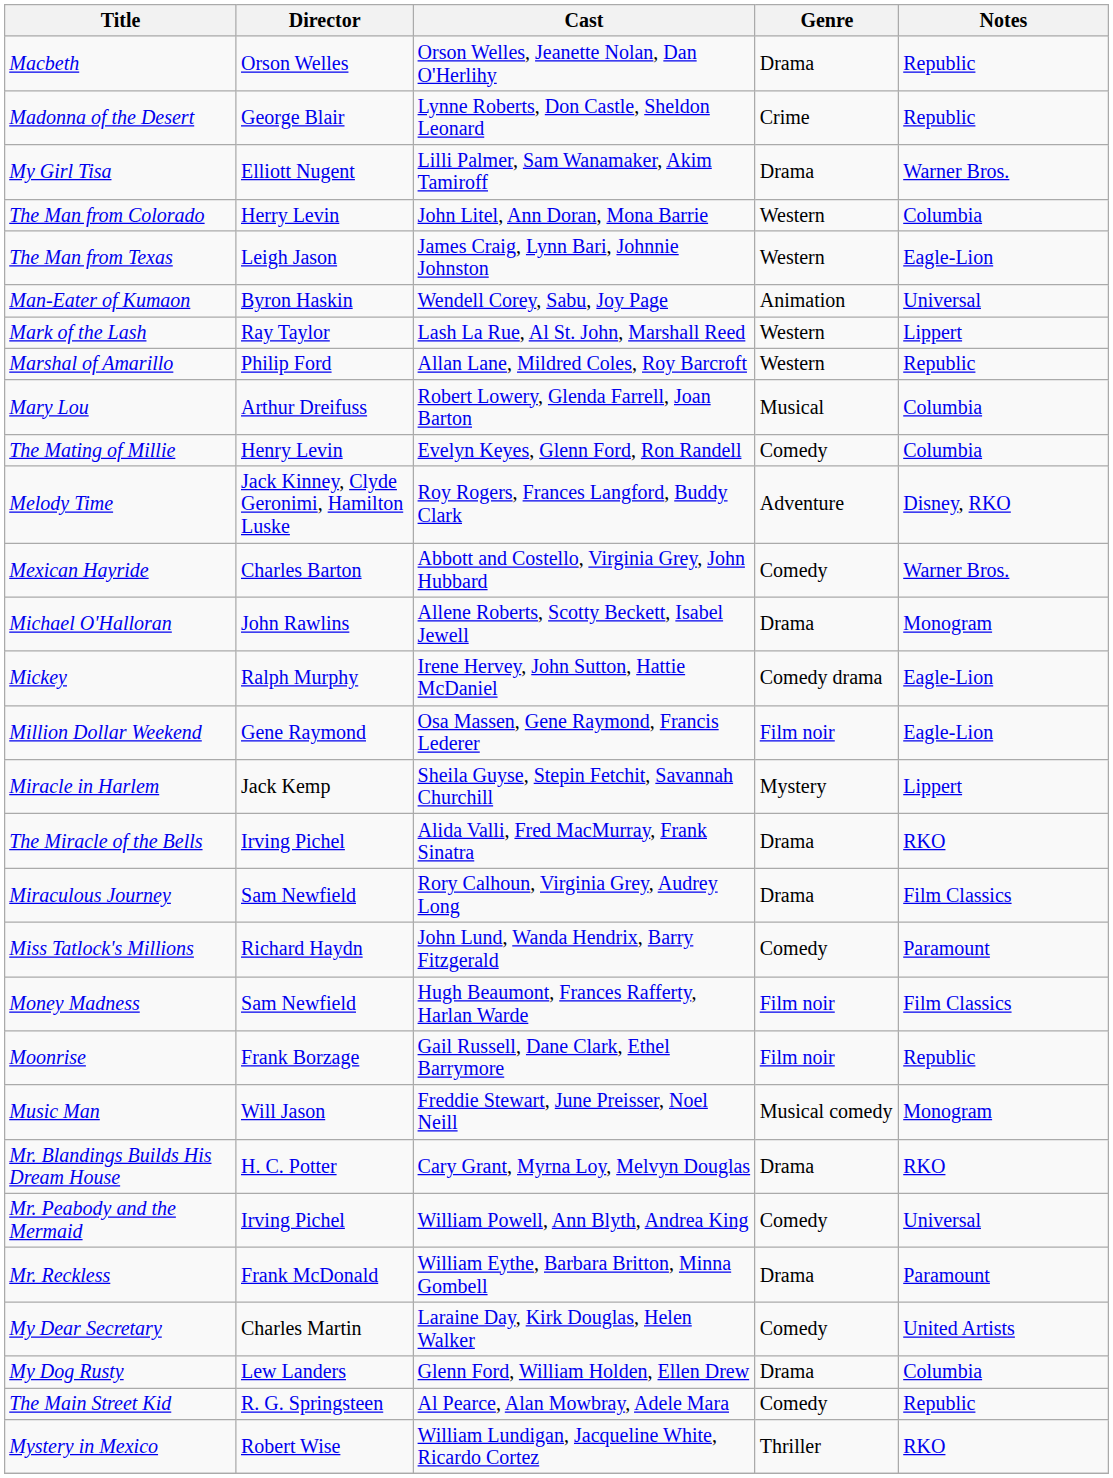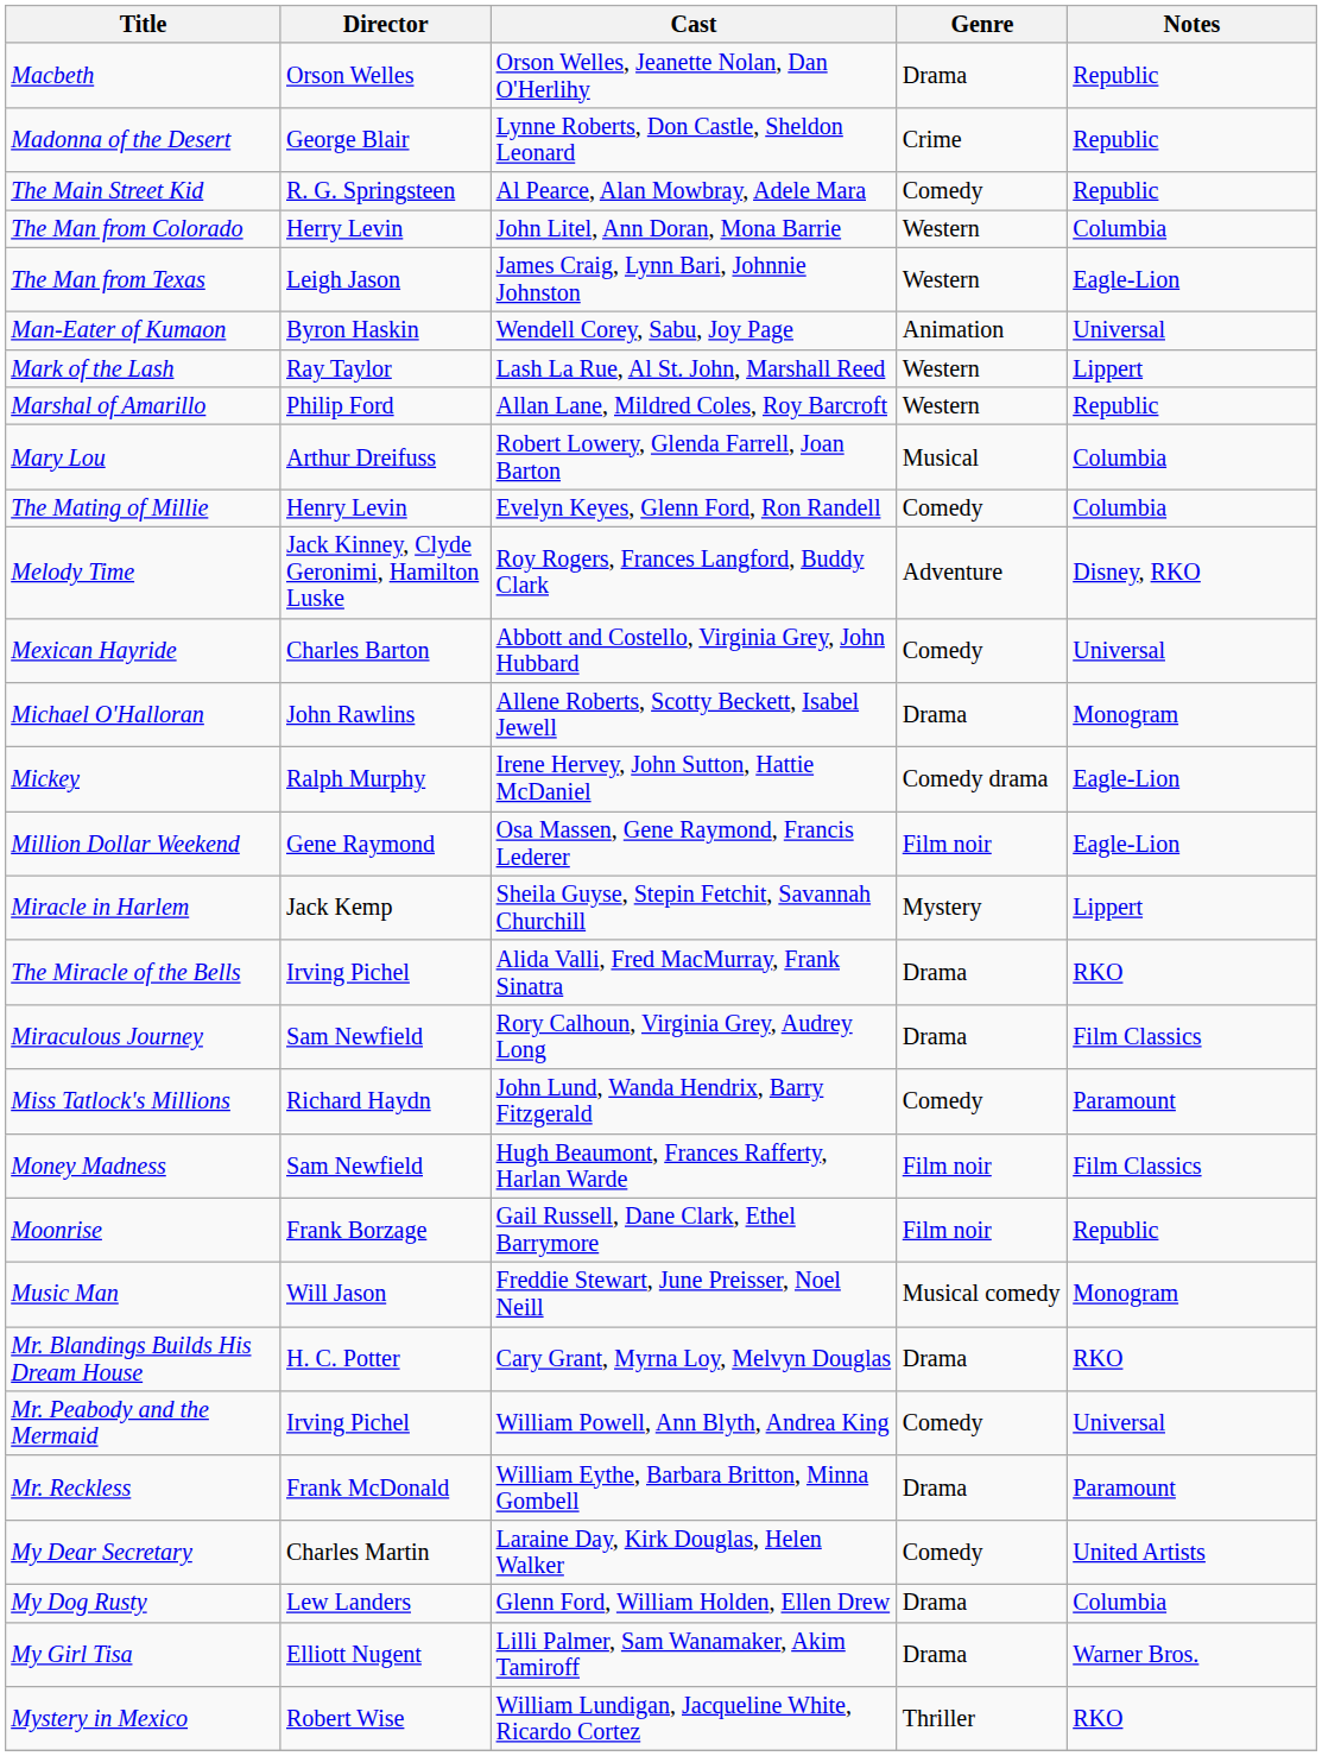rows swapped: The Main Street Kid <-> My Girl Tisa
Mexican Hayride | Notes: Warner Bros. -> Universal
